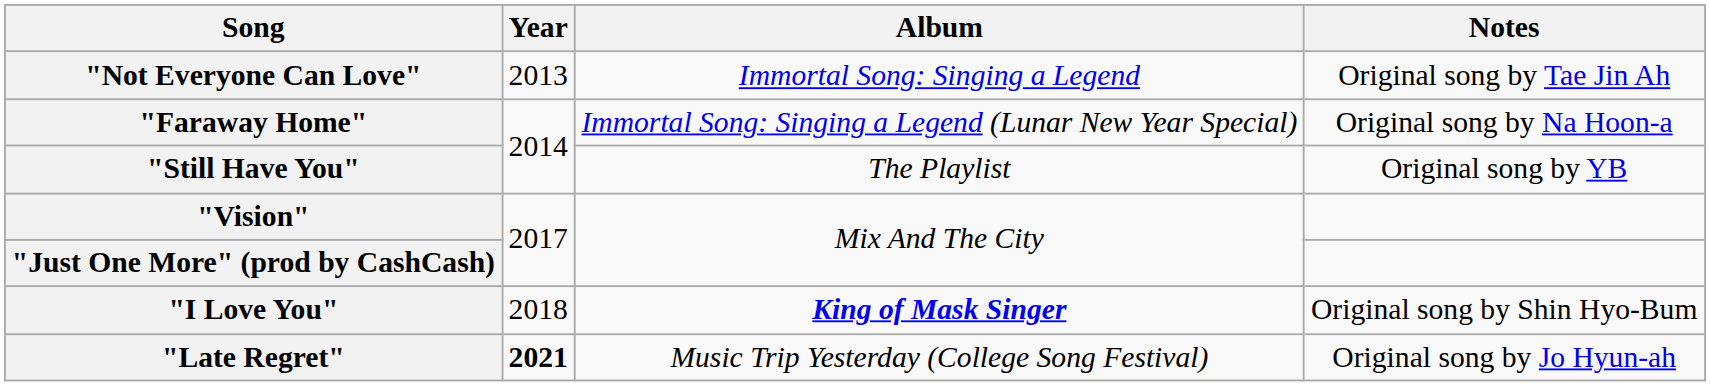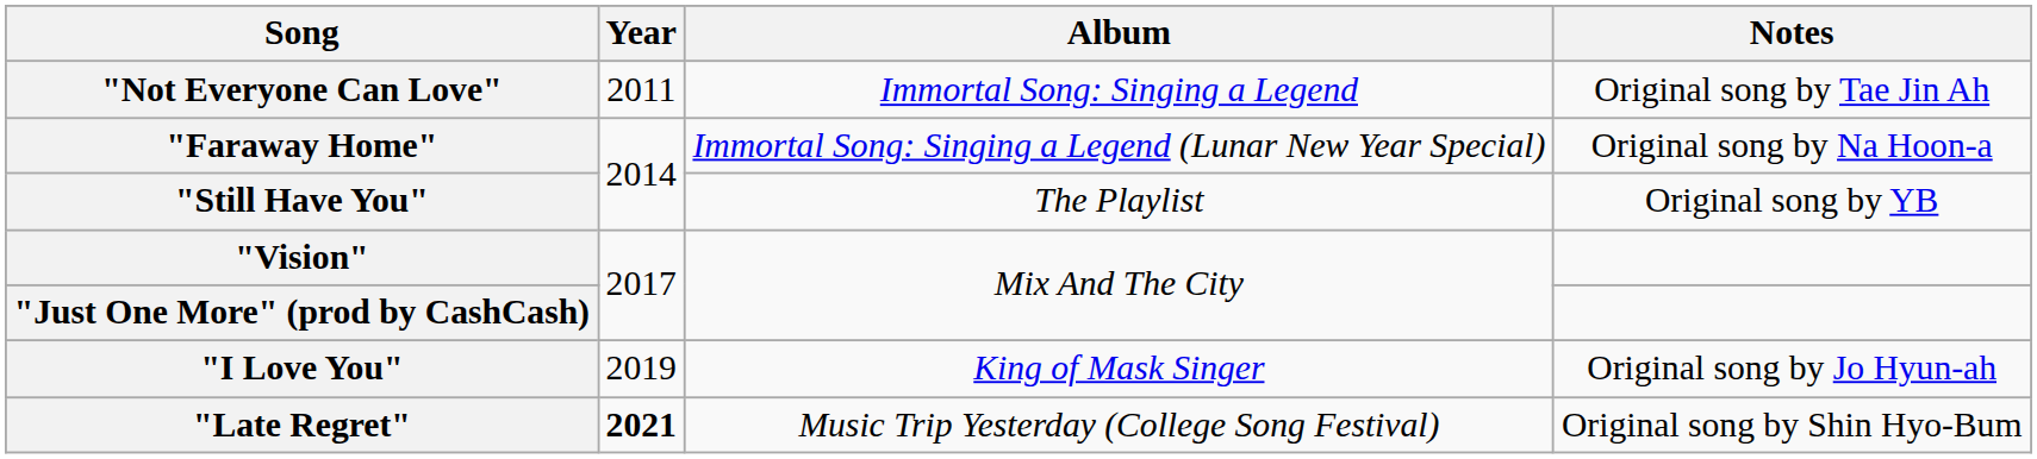"Not Everyone Can Love" | Year: 2013 -> 2011
"I Love You" | Year: 2018 -> 2019
"I Love You" | Album: bold -> normal
"I Love You" | Notes: Original song by Shin Hyo-Bum -> Original song by Jo Hyun-ah
"Late Regret" | Notes: Original song by Jo Hyun-ah -> Original song by Shin Hyo-Bum
